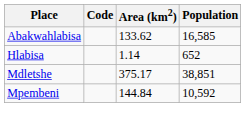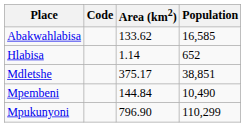Mpembeni | Population: 10,592 -> 10,490
+ row: Mpukunyoni | 796.90 | 110,299
